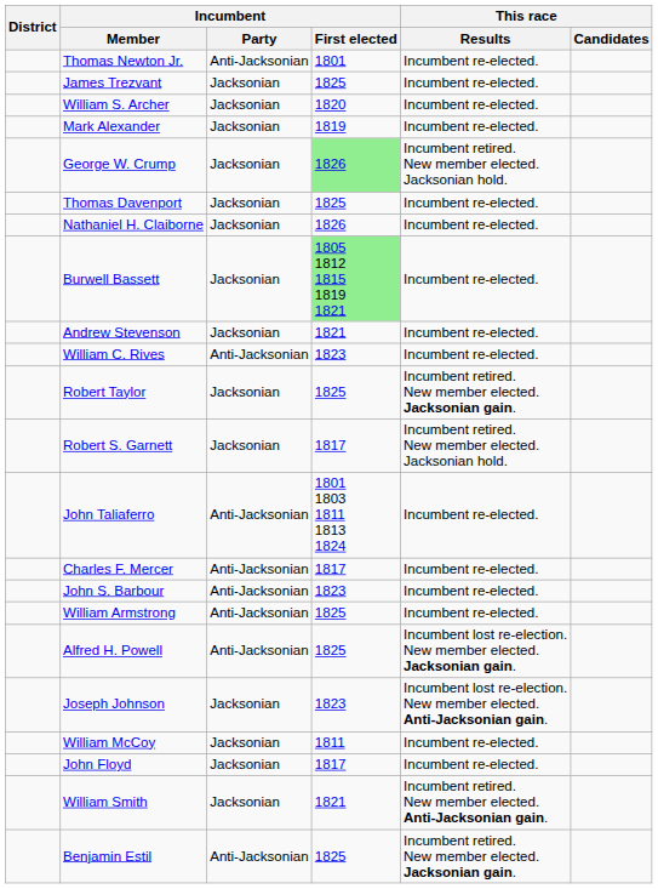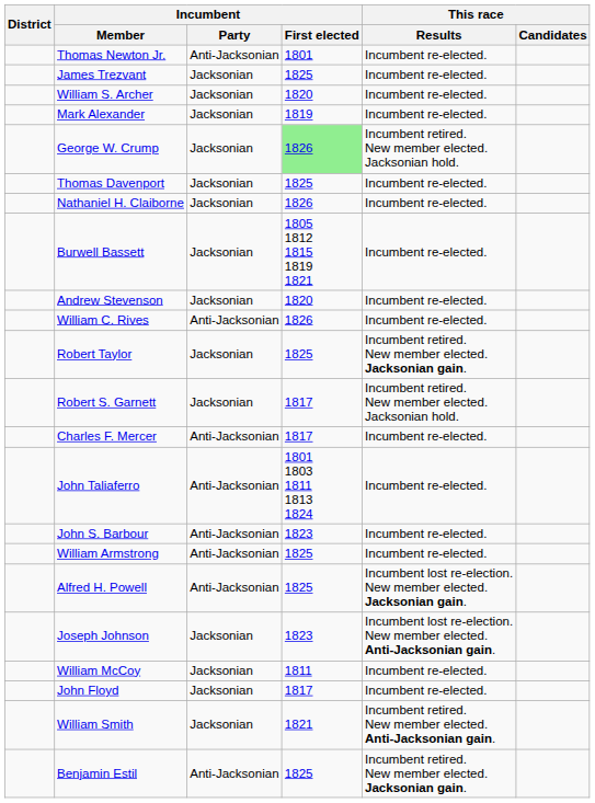Burwell Bassett | Incumbent / First elected: lightgreen background -> no background
Andrew Stevenson | Incumbent / First elected: 1821 -> 1820
William C. Rives | Incumbent / First elected: 1823 -> 1826
rows swapped: John Taliaferro <-> Charles F. Mercer
